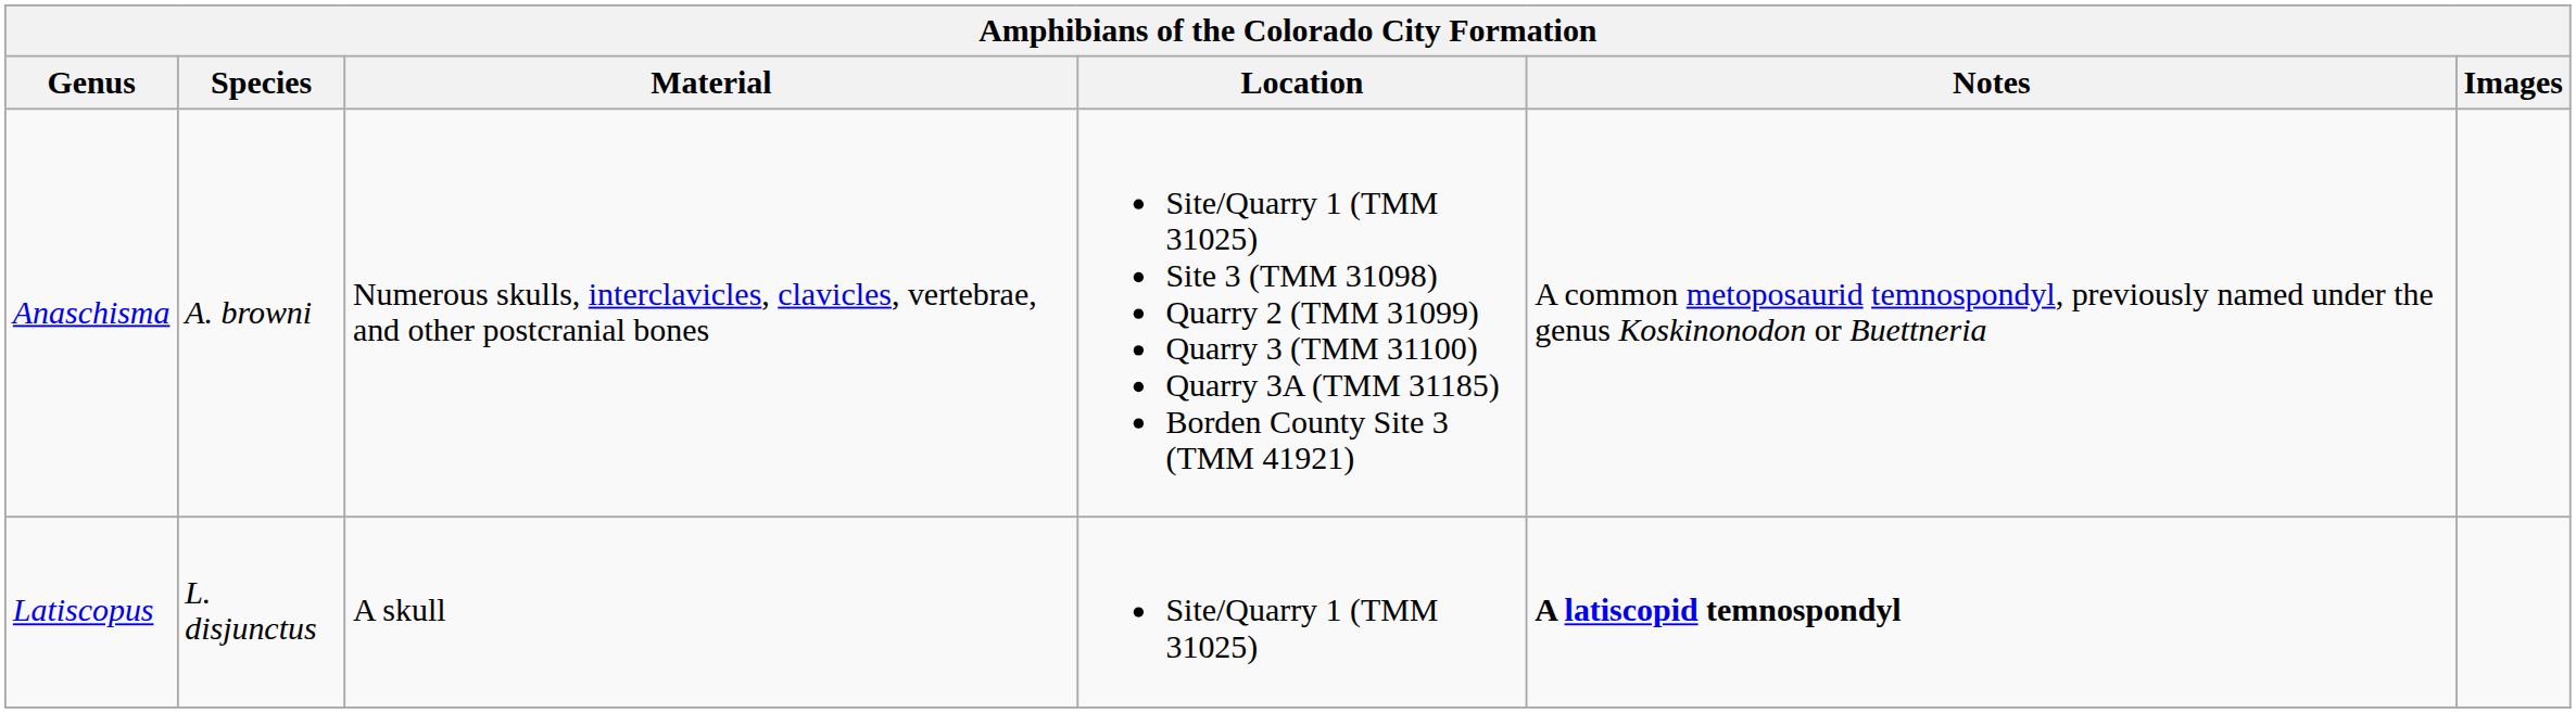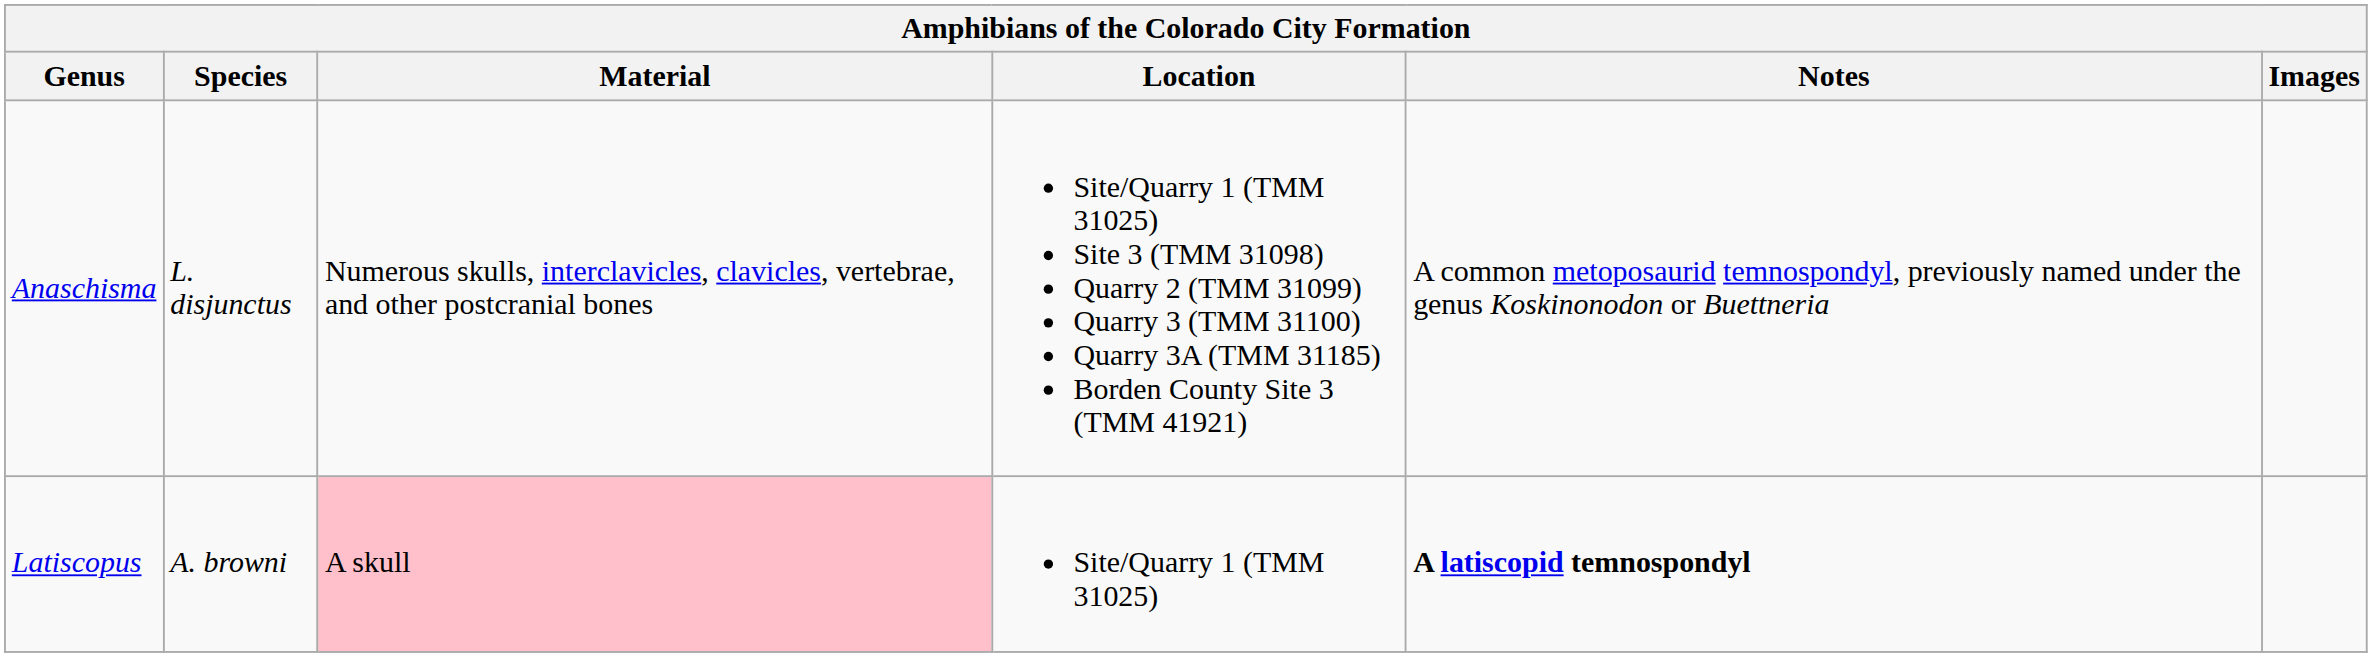Anaschisma | Species: A. browni -> L. disjunctus
Latiscopus | Species: L. disjunctus -> A. browni
Latiscopus | Material: no background -> pink background
